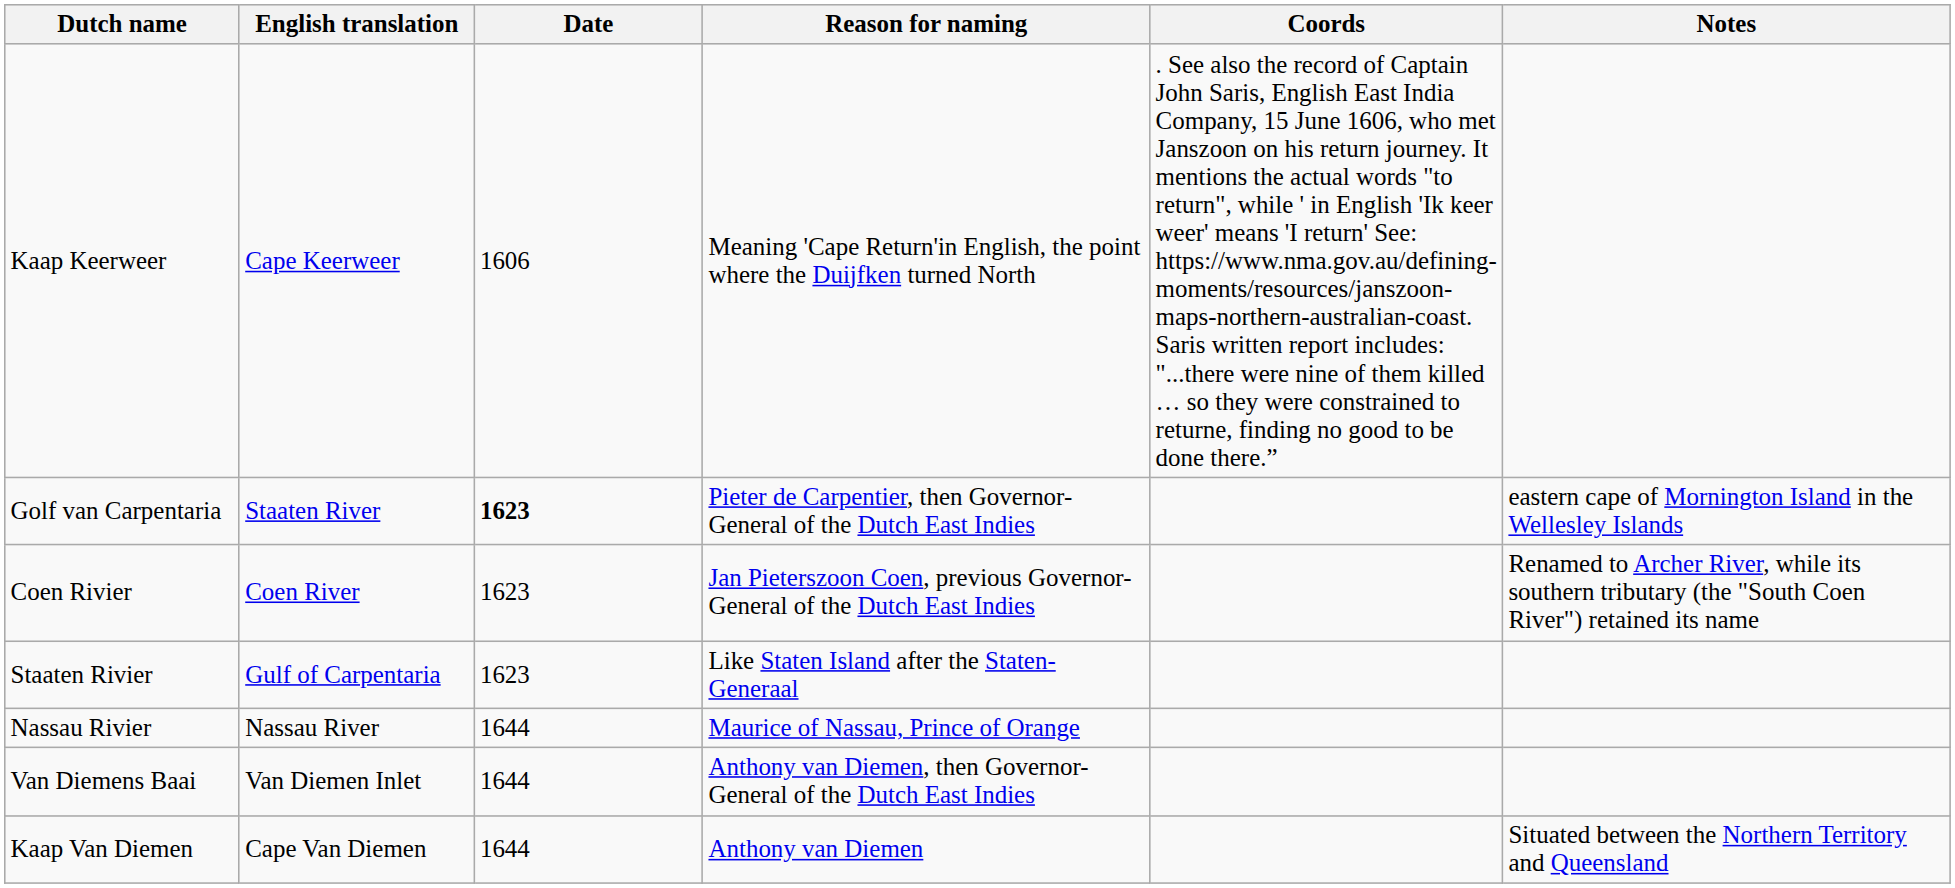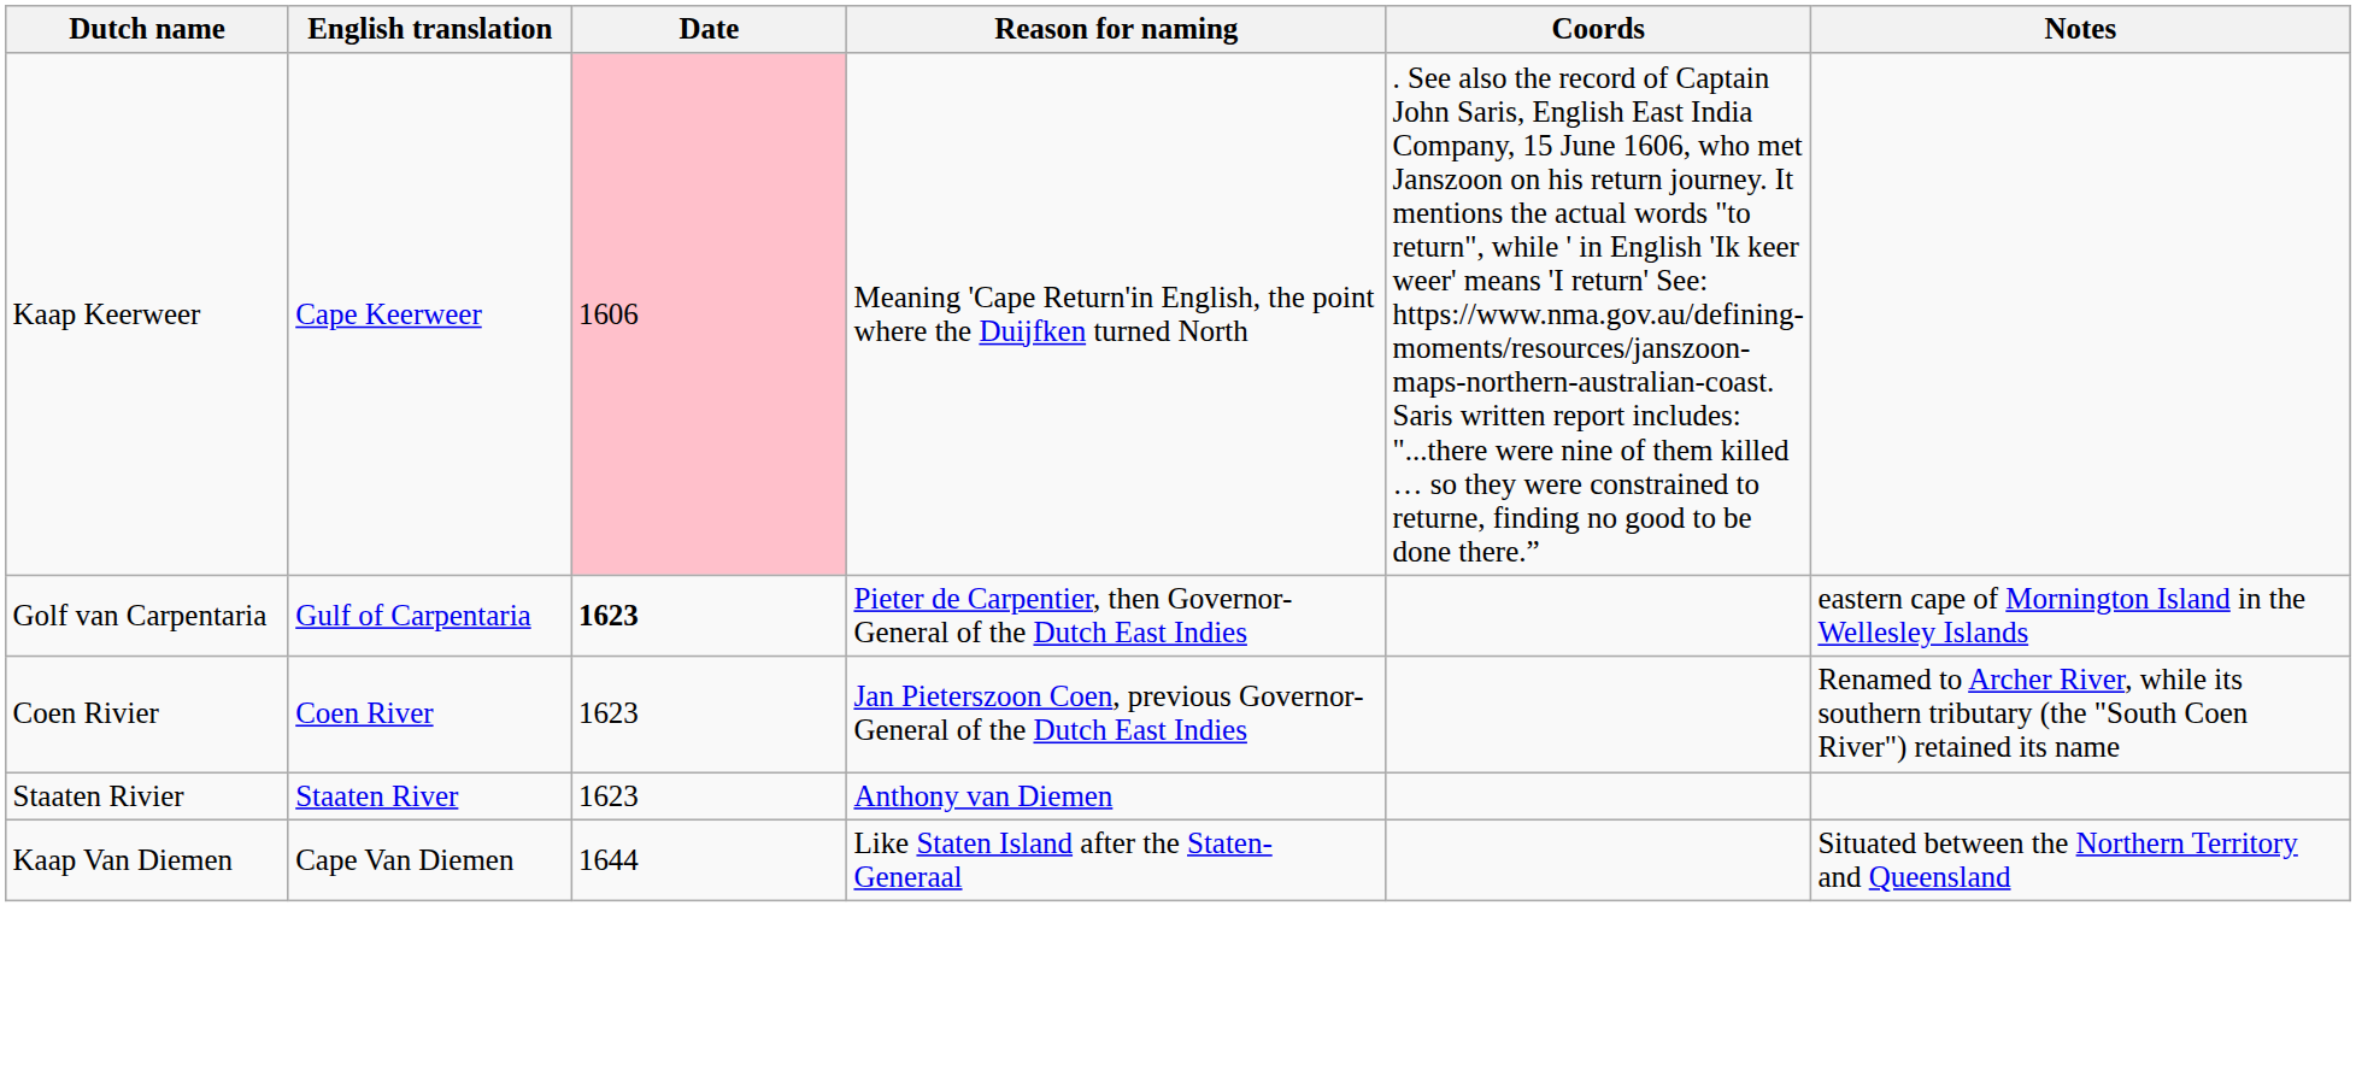Kaap Keerweer | Date: no background -> pink background
Golf van Carpentaria | English translation: Staaten River -> Gulf of Carpentaria
Staaten Rivier | English translation: Gulf of Carpentaria -> Staaten River
Staaten Rivier | Reason for naming: Like Staten Island after the Staten-Generaal -> Anthony van Diemen
- row: Nassau Rivier | Nassau River | 1644 | Maurice of Nassau, Prince of Orange
- row: Van Diemens Baai | Van Diemen Inlet | 1644 | Anthony van Diemen, then Governor-General of the Dutch East Indies
Kaap Van Diemen | Reason for naming: Anthony van Diemen -> Like Staten Island after the Staten-Generaal
